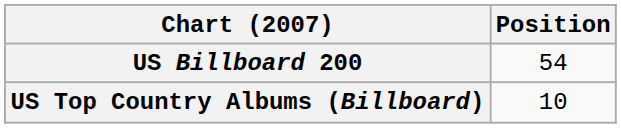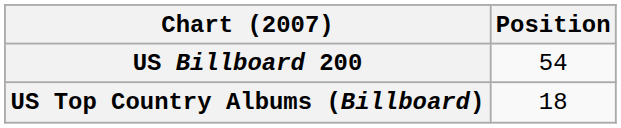US Top Country Albums (Billboard) | Position: 10 -> 18
